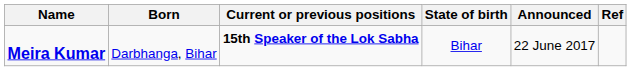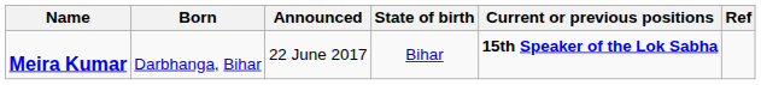columns swapped: Current or previous positions <-> Announced
